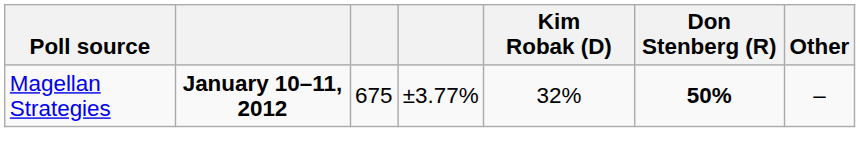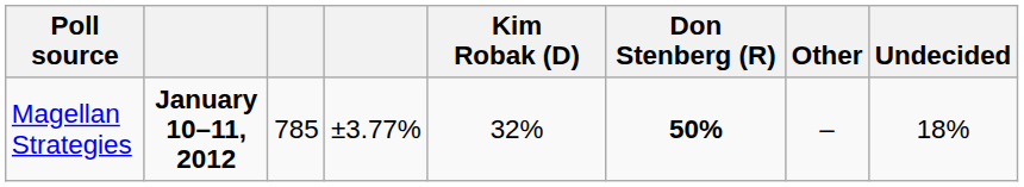+ column: Undecided | 18%
Magellan Strategies | column 3: 675 -> 785
